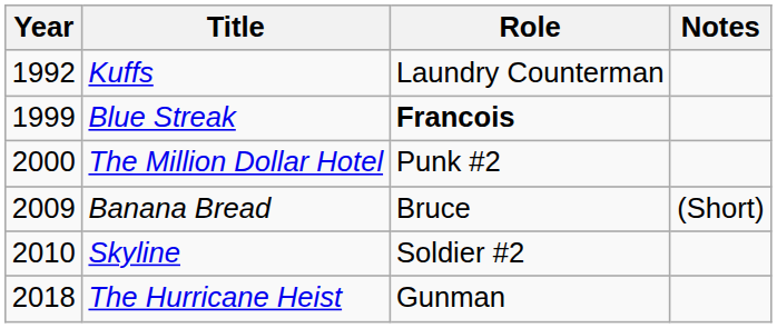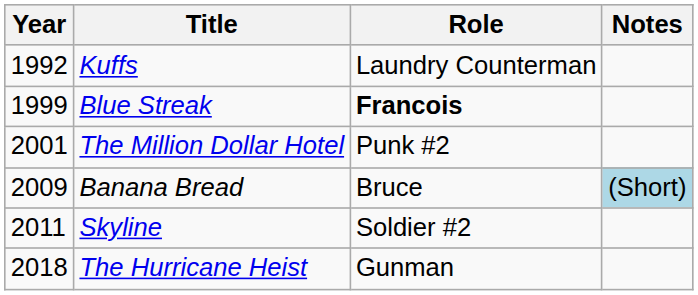The Million Dollar Hotel | Year: 2000 -> 2001
Banana Bread | Notes: no background -> lightblue background
Skyline | Year: 2010 -> 2011
